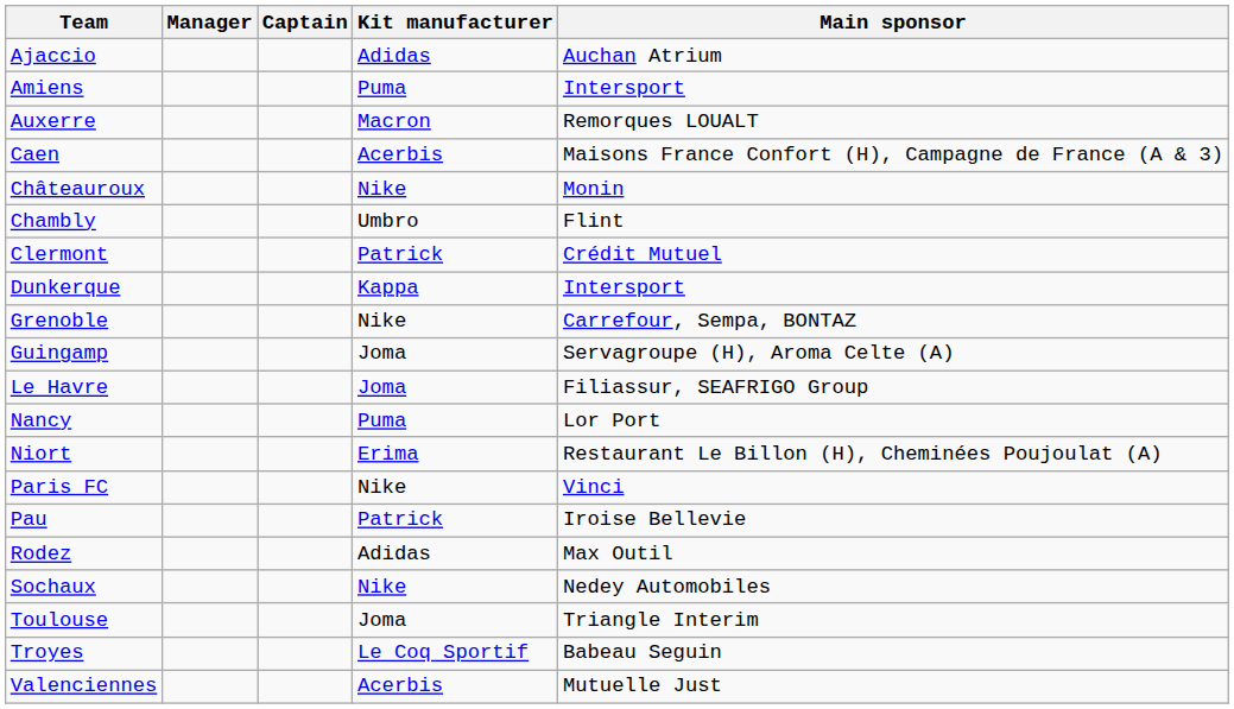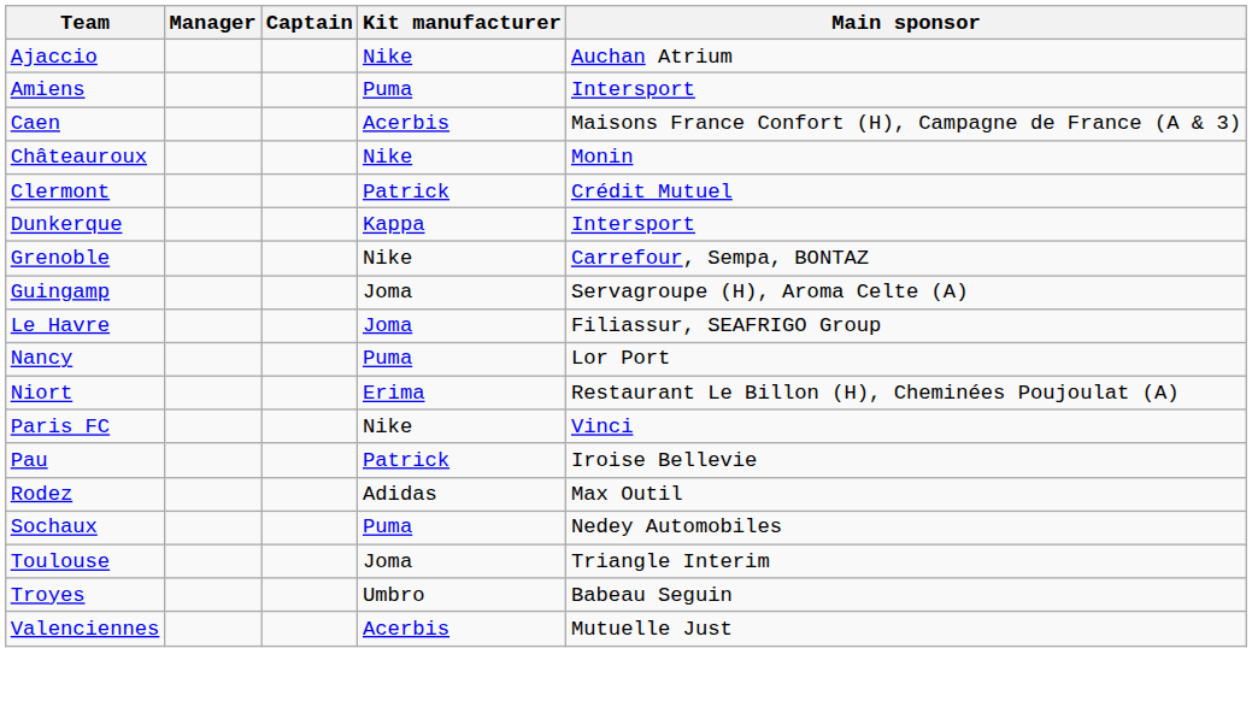Ajaccio | Kit manufacturer: Adidas -> Nike
- row: Auxerre | Macron | Remorques LOUALT
- row: Chambly | Umbro | Flint
Sochaux | Kit manufacturer: Nike -> Puma
Troyes | Kit manufacturer: Le Coq Sportif -> Umbro
